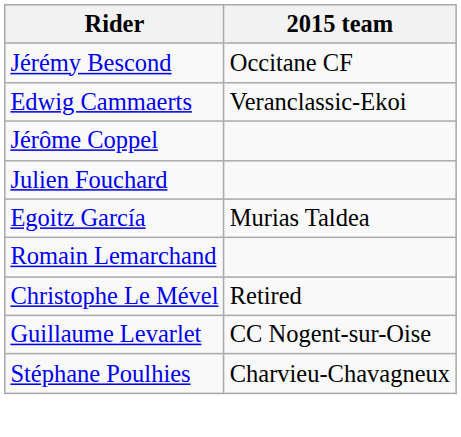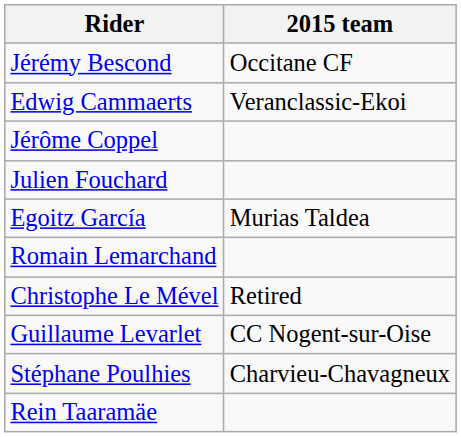+ row: Rein Taaramäe
